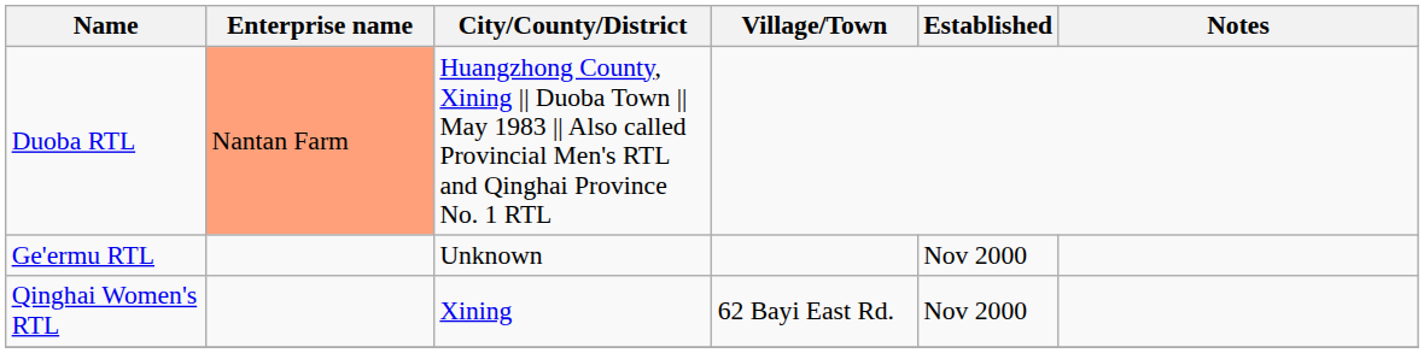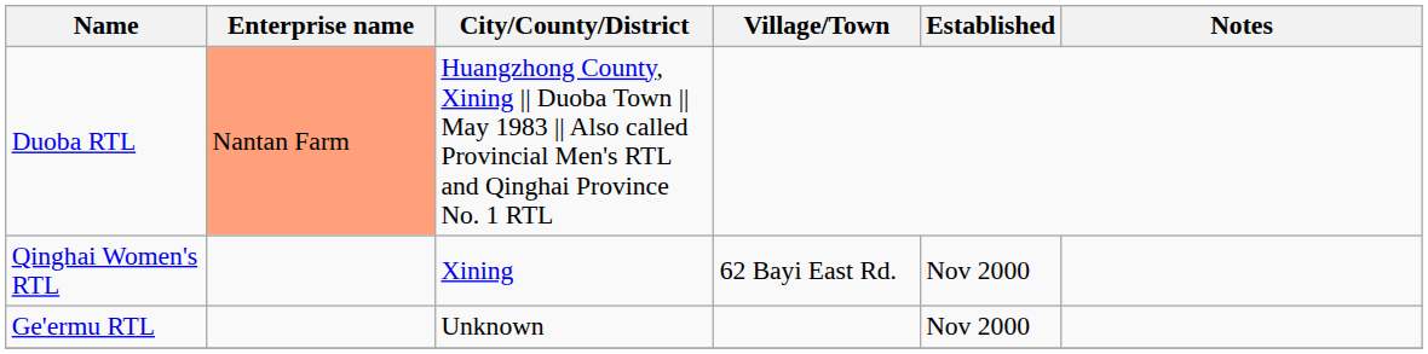rows swapped: Ge'ermu RTL <-> Qinghai Women's RTL
